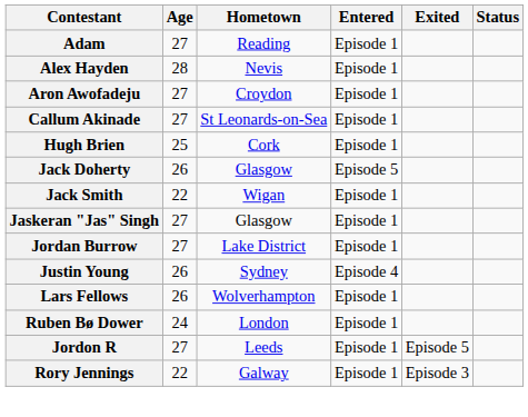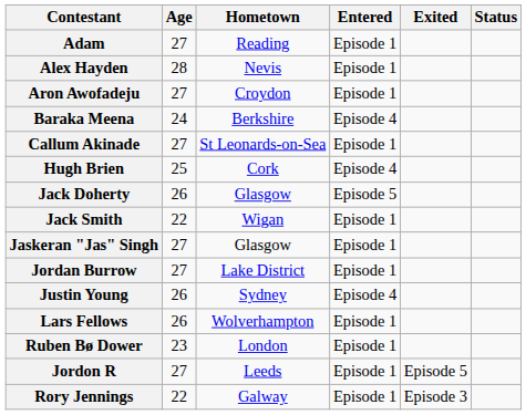+ row: Baraka Meena | 24 | Berkshire | Episode 4
Hugh Brien | Entered: Episode 1 -> Episode 4
Ruben Bø Dower | Age: 24 -> 23
